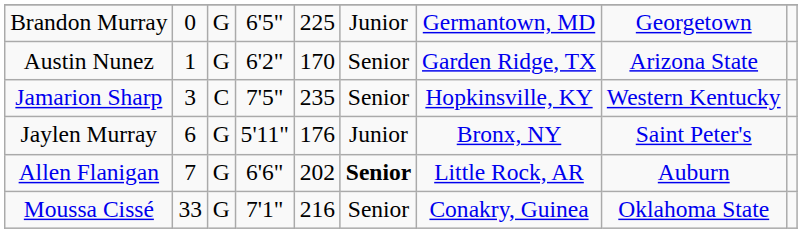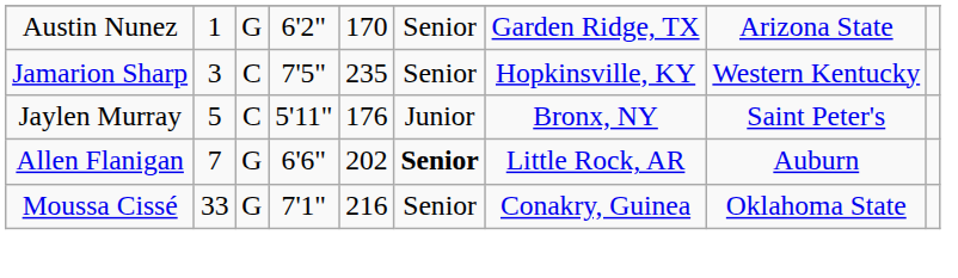- row: Brandon Murray | 0 | G | 6'5" | 225 | Junior | Germantown, MD | Georgetown
Jaylen Murray | column 2: 6 -> 5
Jaylen Murray | column 3: G -> C
